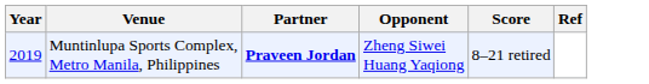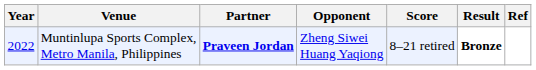+ column: Result | Bronze
Muntinlupa Sports Complex, Metro Manila, Philippines | Year: 2019 -> 2022
